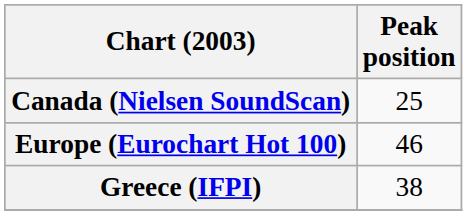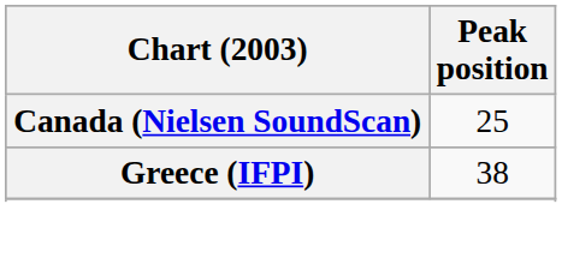- row: Europe (Eurochart Hot 100) | 46
